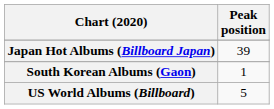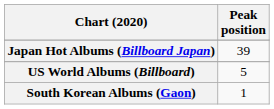rows swapped: South Korean Albums (Gaon) <-> US World Albums (Billboard)
